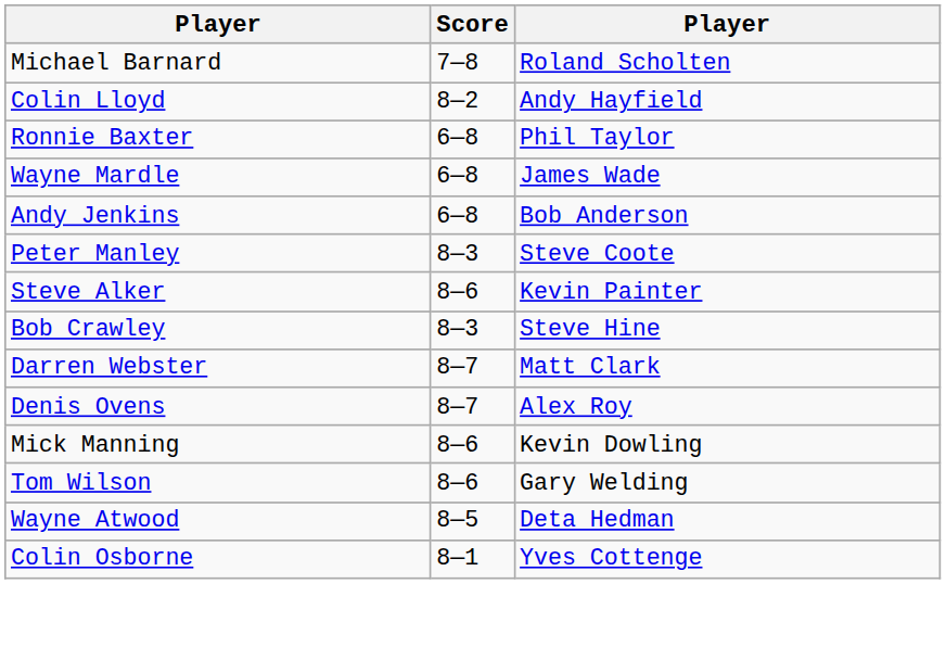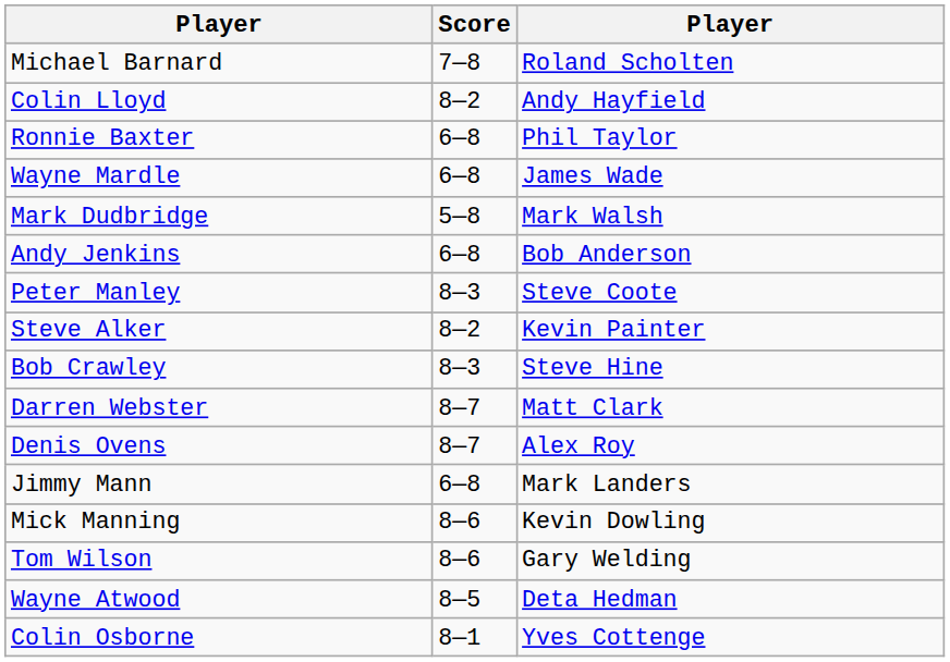+ row: Mark Dudbridge | 5—8 | Mark Walsh
Steve Alker | Score: 8—6 -> 8—2
+ row: Jimmy Mann | 6—8 | Mark Landers
